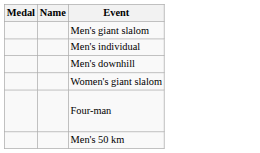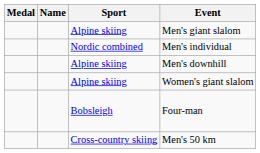+ column: Sport | Alpine skiing | Nordic combined | Alpine skiing | Alpine skiing | Bobsleigh | Cross-country skiing
